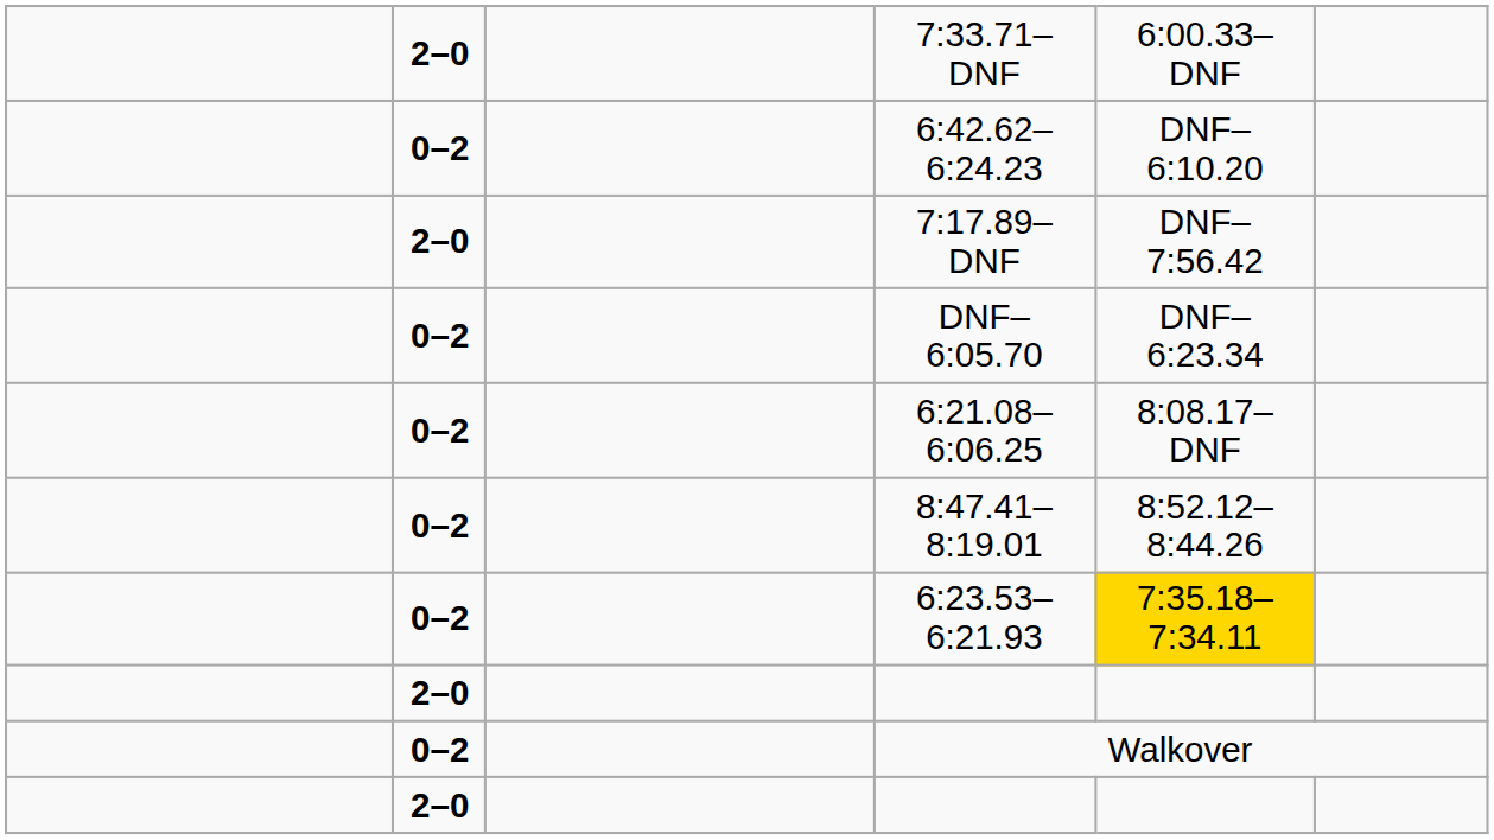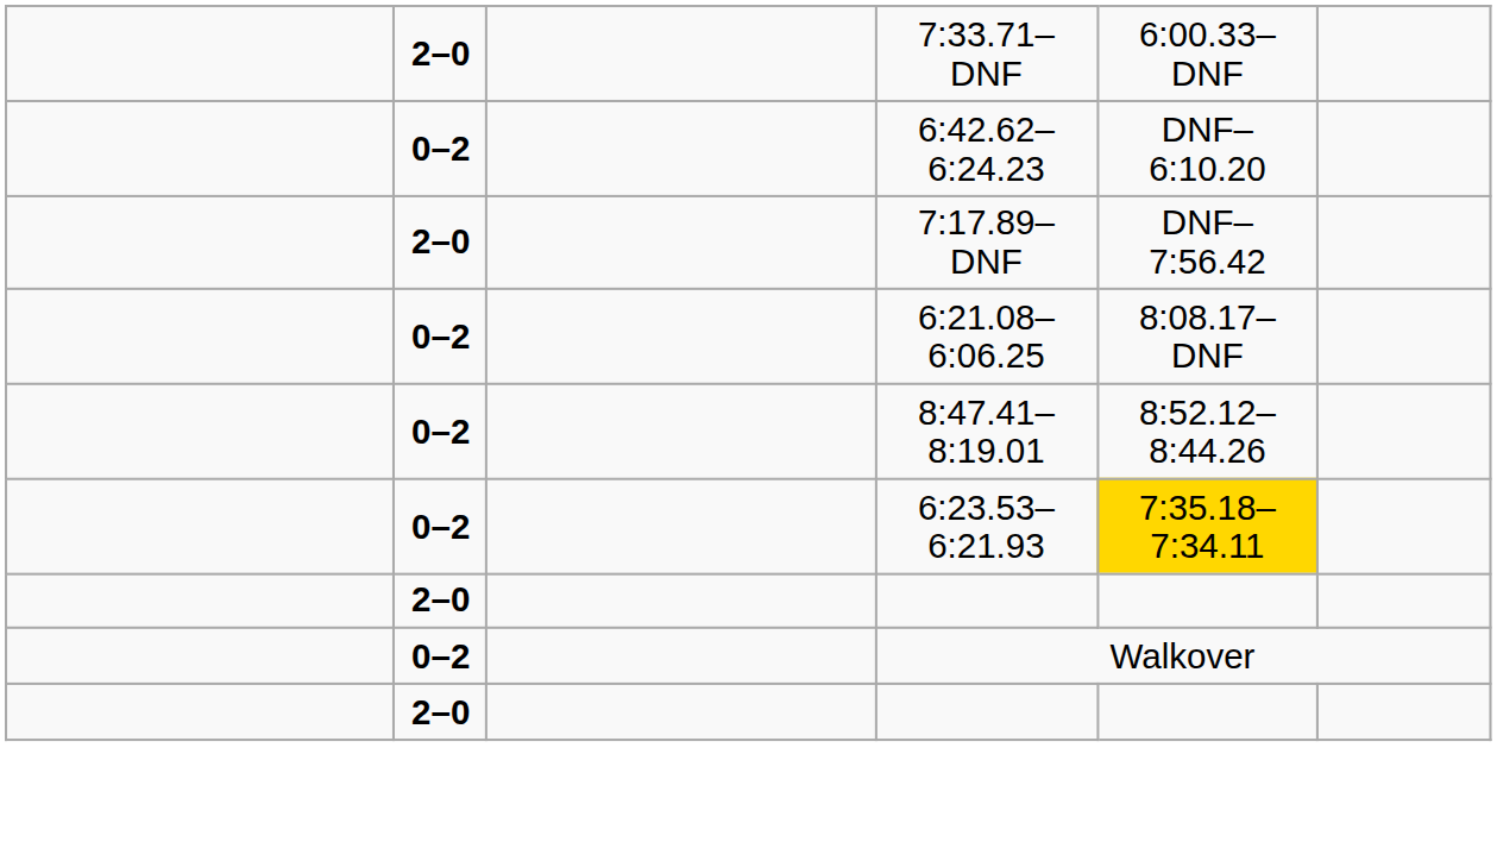- row: 0–2 | DNF–6:05.70 | DNF–6:23.34
